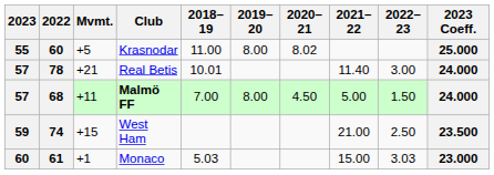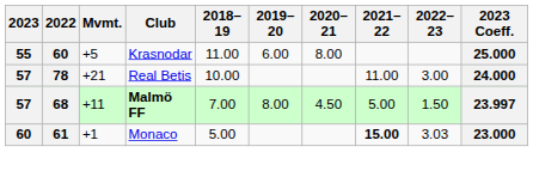Krasnodar | 2019–20: 8.00 -> 6.00
Krasnodar | 2020–21: 8.02 -> 8.00
Real Betis | 2018–19: 10.01 -> 10.00
Real Betis | 2021–22: 11.40 -> 11.00
Malmö FF | 2023 Coeff.: 24.000 -> 23.997
- row: 59 | 74 | +15 | West Ham | 21.00 | 2.50 | 23.500
Monaco | 2018–19: 5.03 -> 5.00
Monaco | 2021–22: normal -> bold
